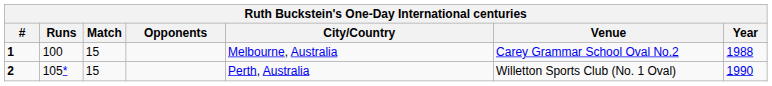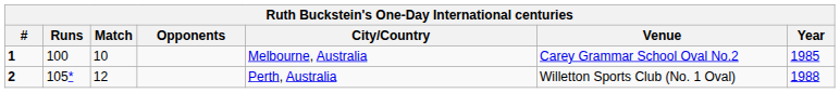1 | Match: 15 -> 10
1 | Year: 1988 -> 1985
2 | Match: 15 -> 12
2 | Year: 1990 -> 1988
